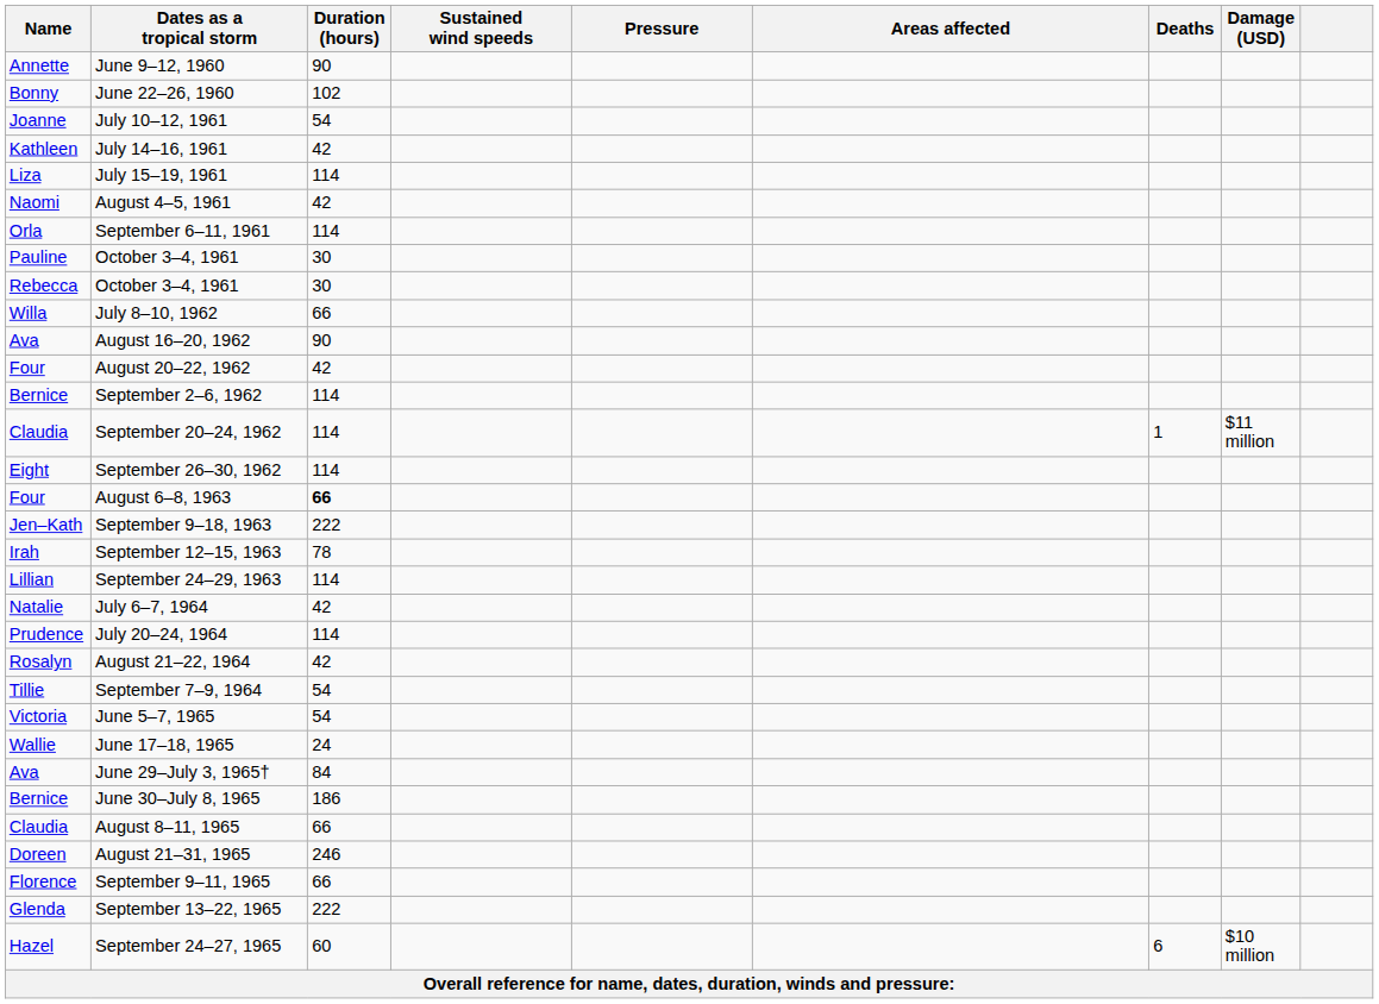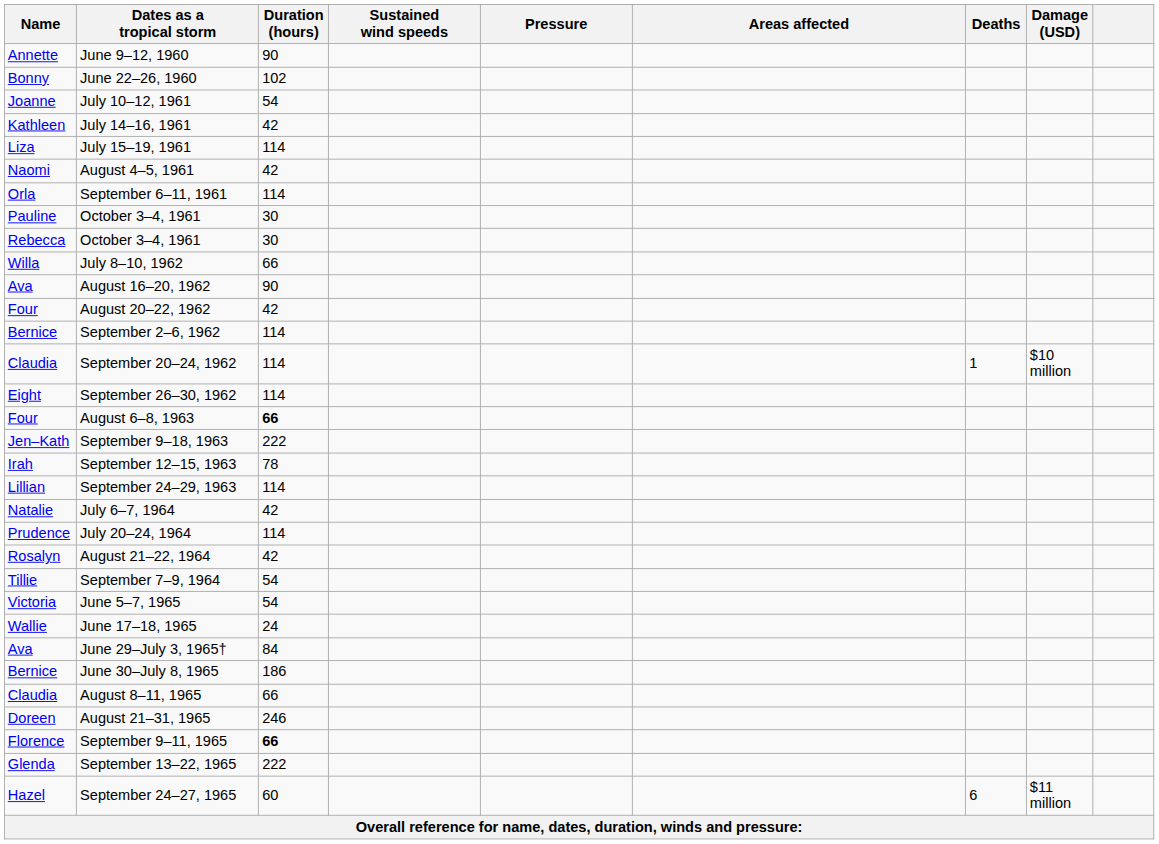September 20–24, 1962 | Damage (USD): $11 million -> $10 million
September 9–11, 1965 | Duration (hours): normal -> bold
September 24–27, 1965 | Damage (USD): $10 million -> $11 million
